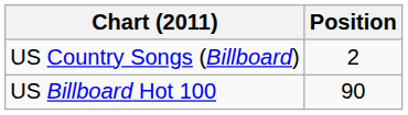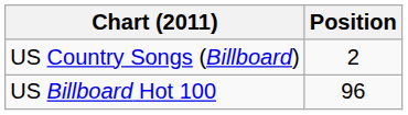US Billboard Hot 100 | Position: 90 -> 96
